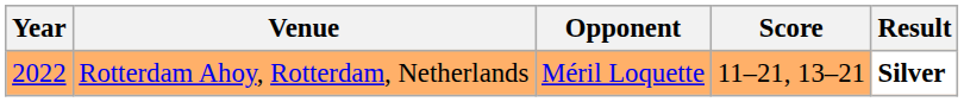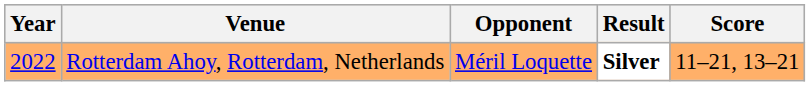columns swapped: Score <-> Result
